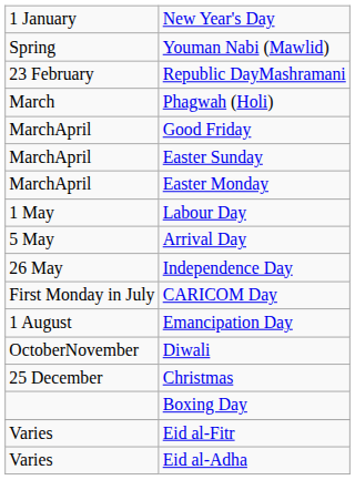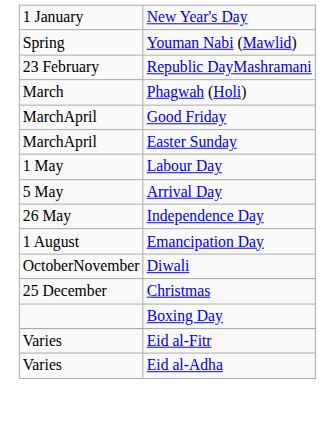- row: MarchApril | Easter Monday
- row: First Monday in July | CARICOM Day
